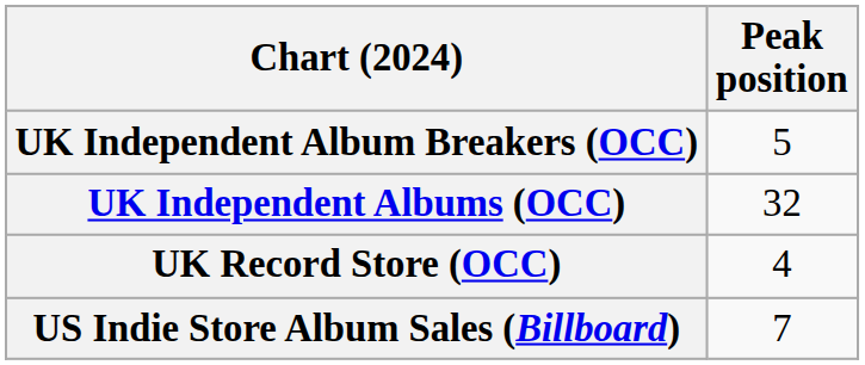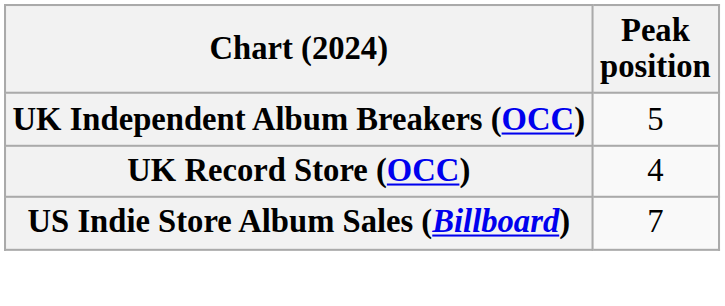- row: UK Independent Albums (OCC) | 32
